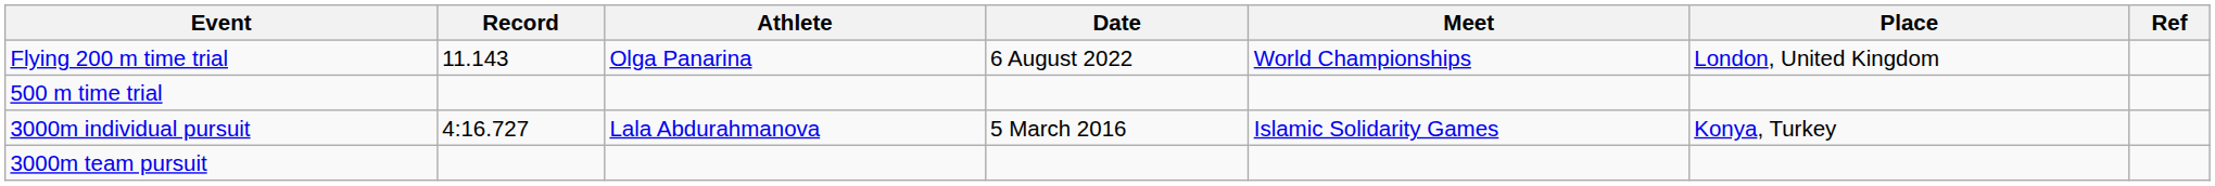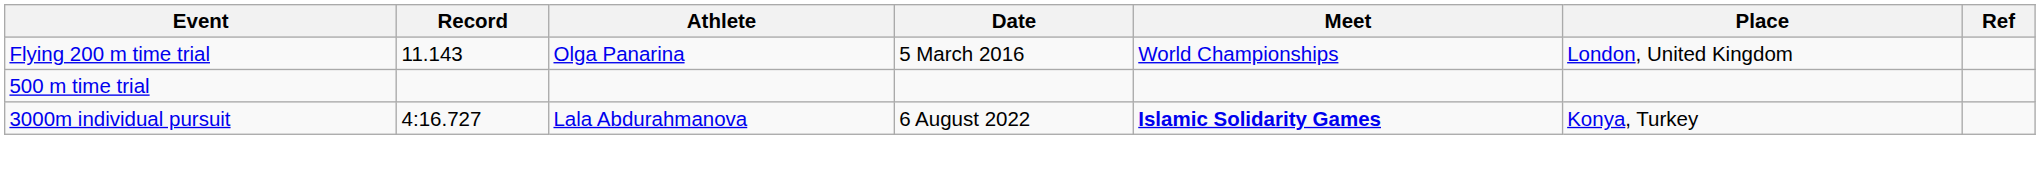Flying 200 m time trial | Date: 6 August 2022 -> 5 March 2016
3000m individual pursuit | Date: 5 March 2016 -> 6 August 2022
3000m individual pursuit | Meet: normal -> bold
- row: 3000m team pursuit
